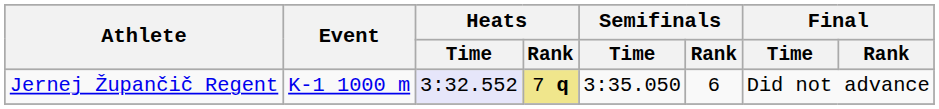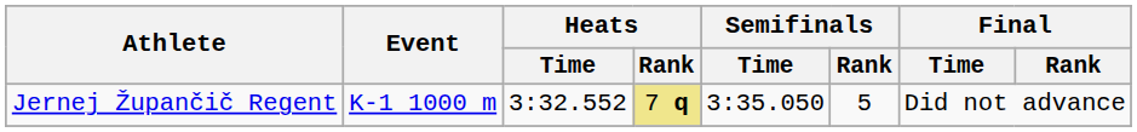Jernej Župančič Regent | Heats / Time: lavender background -> no background
Jernej Župančič Regent | Semifinals / Rank: 6 -> 5
